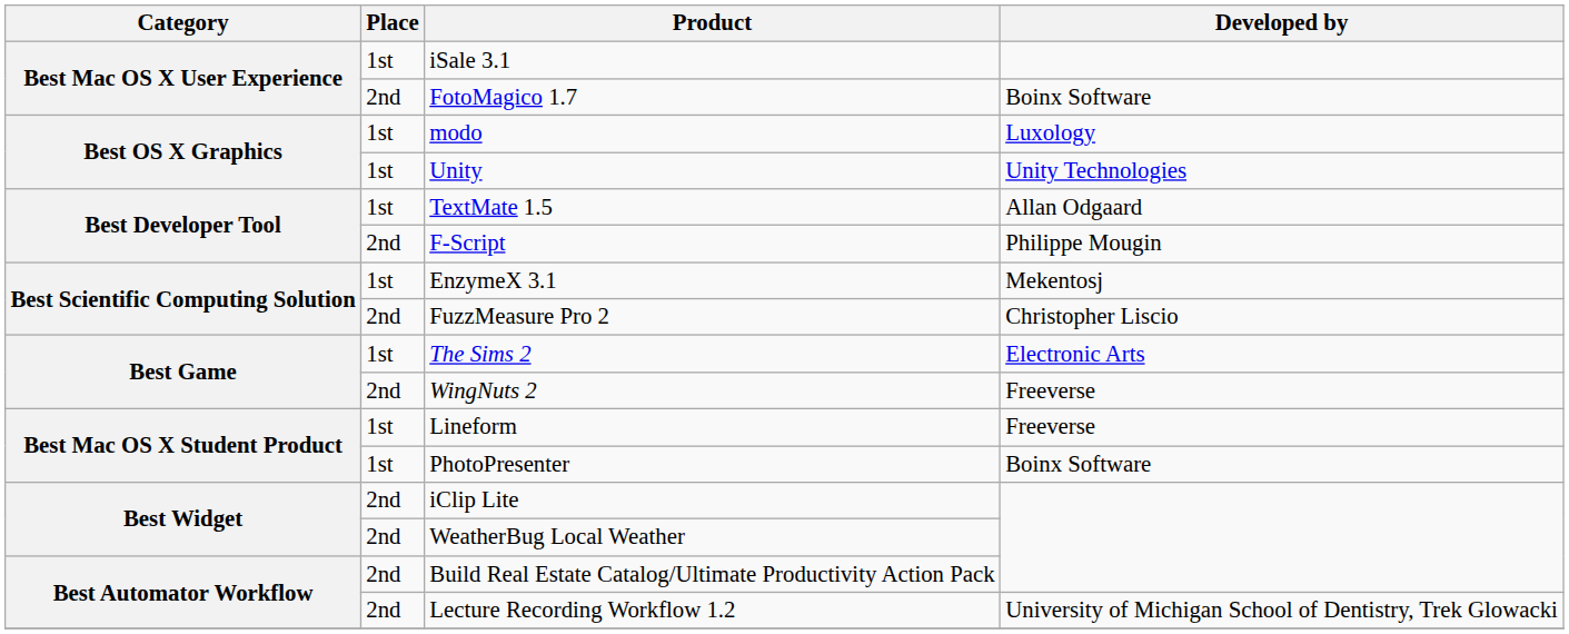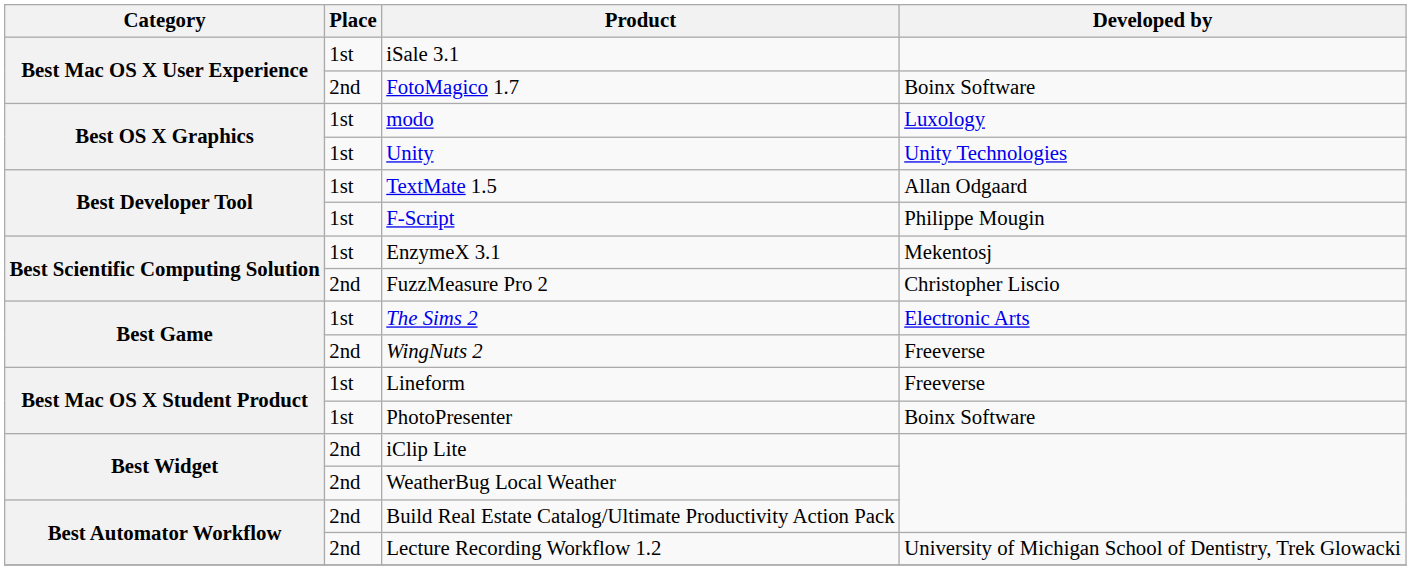F-Script | Place: 2nd -> 1st
